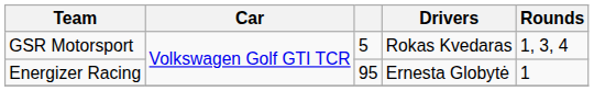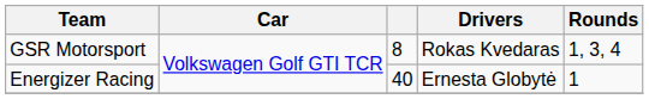GSR Motorsport | column 3: 5 -> 8
Energizer Racing | column 3: 95 -> 40
